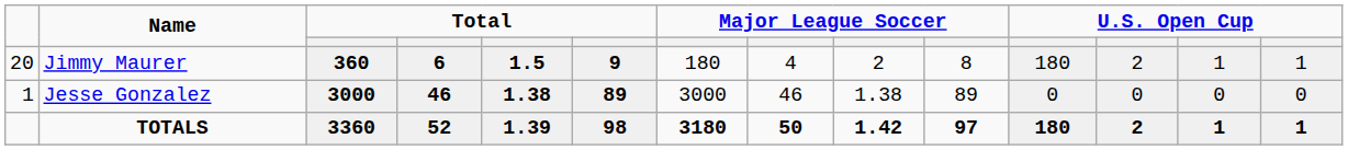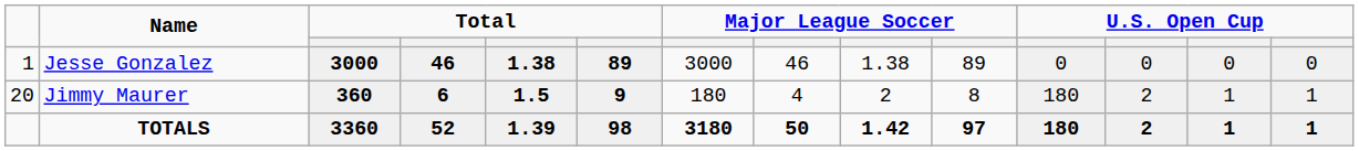rows swapped: Jesse Gonzalez <-> Jimmy Maurer
